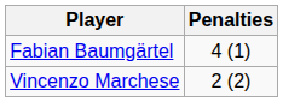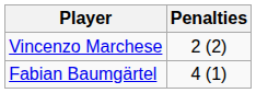rows swapped: Fabian Baumgärtel <-> Vincenzo Marchese
